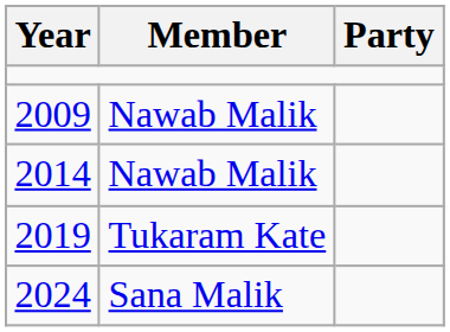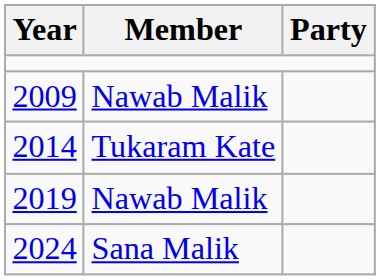2014 | Member: Nawab Malik -> Tukaram Kate
2019 | Member: Tukaram Kate -> Nawab Malik
